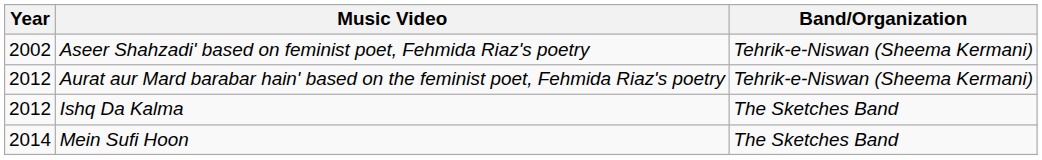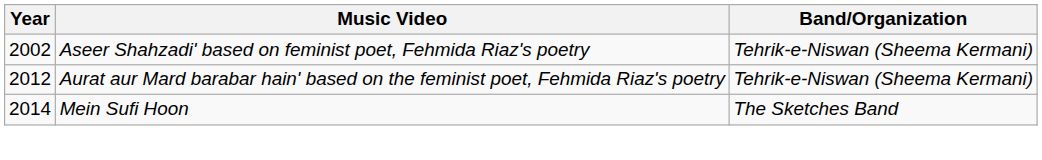- row: 2012 | Ishq Da Kalma | The Sketches Band
